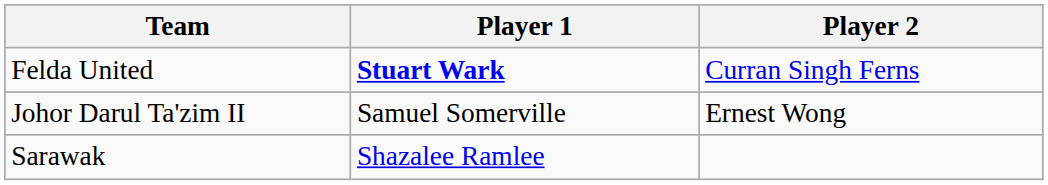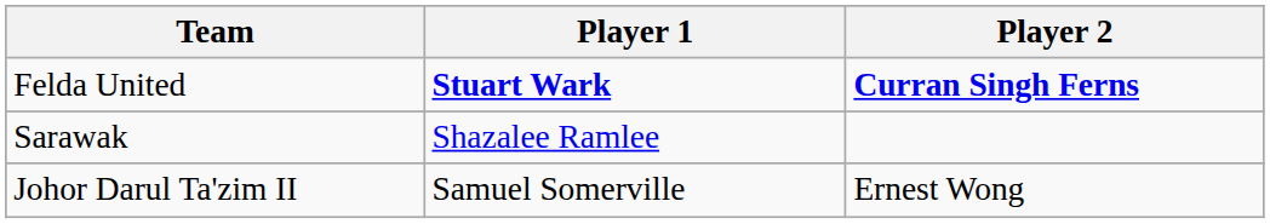Felda United | Player 2: normal -> bold
rows swapped: Johor Darul Ta'zim II <-> Sarawak
